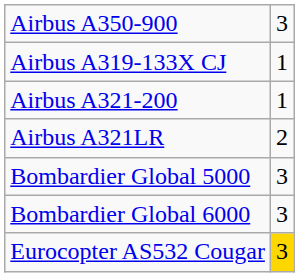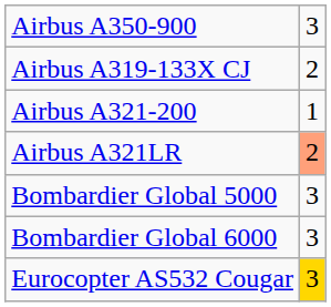Airbus A319-133X CJ | column 2: 1 -> 2
Airbus A321LR | column 2: no background -> lightsalmon background
